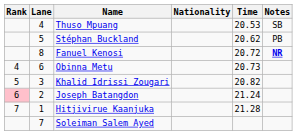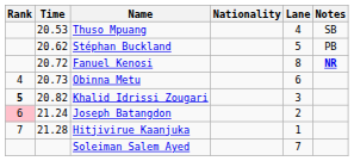columns swapped: Lane <-> Time
Khalid Idrissi Zougari | Rank: normal -> bold
